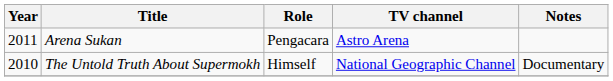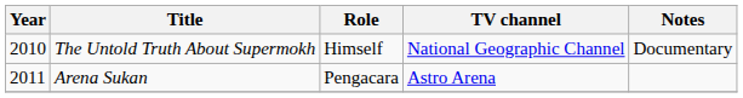rows swapped: The Untold Truth About Supermokh <-> Arena Sukan
